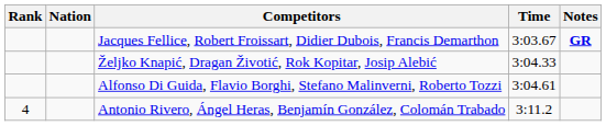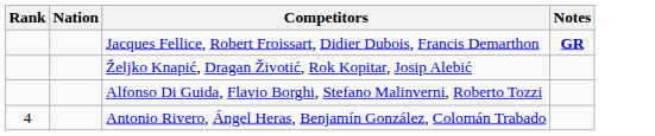- column: Time | 3:03.67 | 3:04.33 | 3:04.61 | 3:11.2
